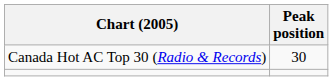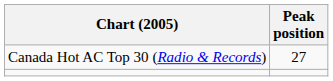Canada Hot AC Top 30 (Radio & Records) | Peak position: 30 -> 27
